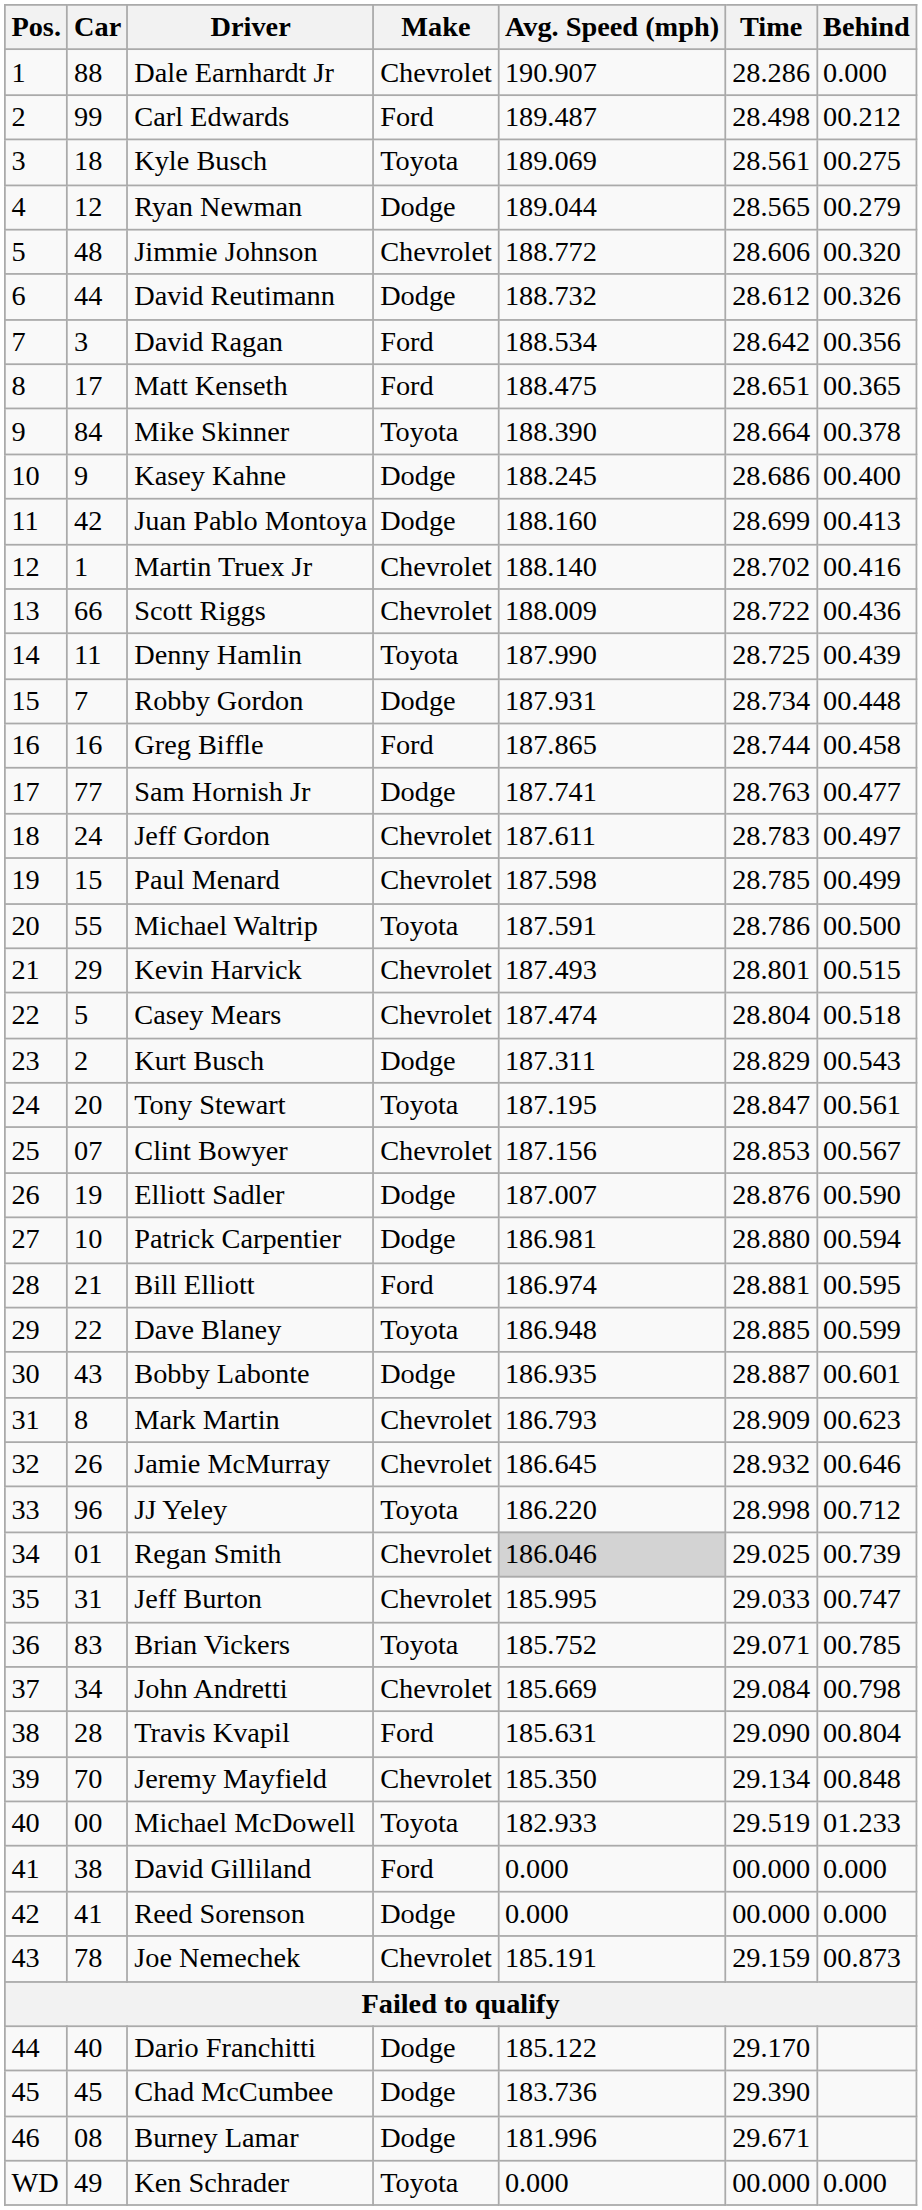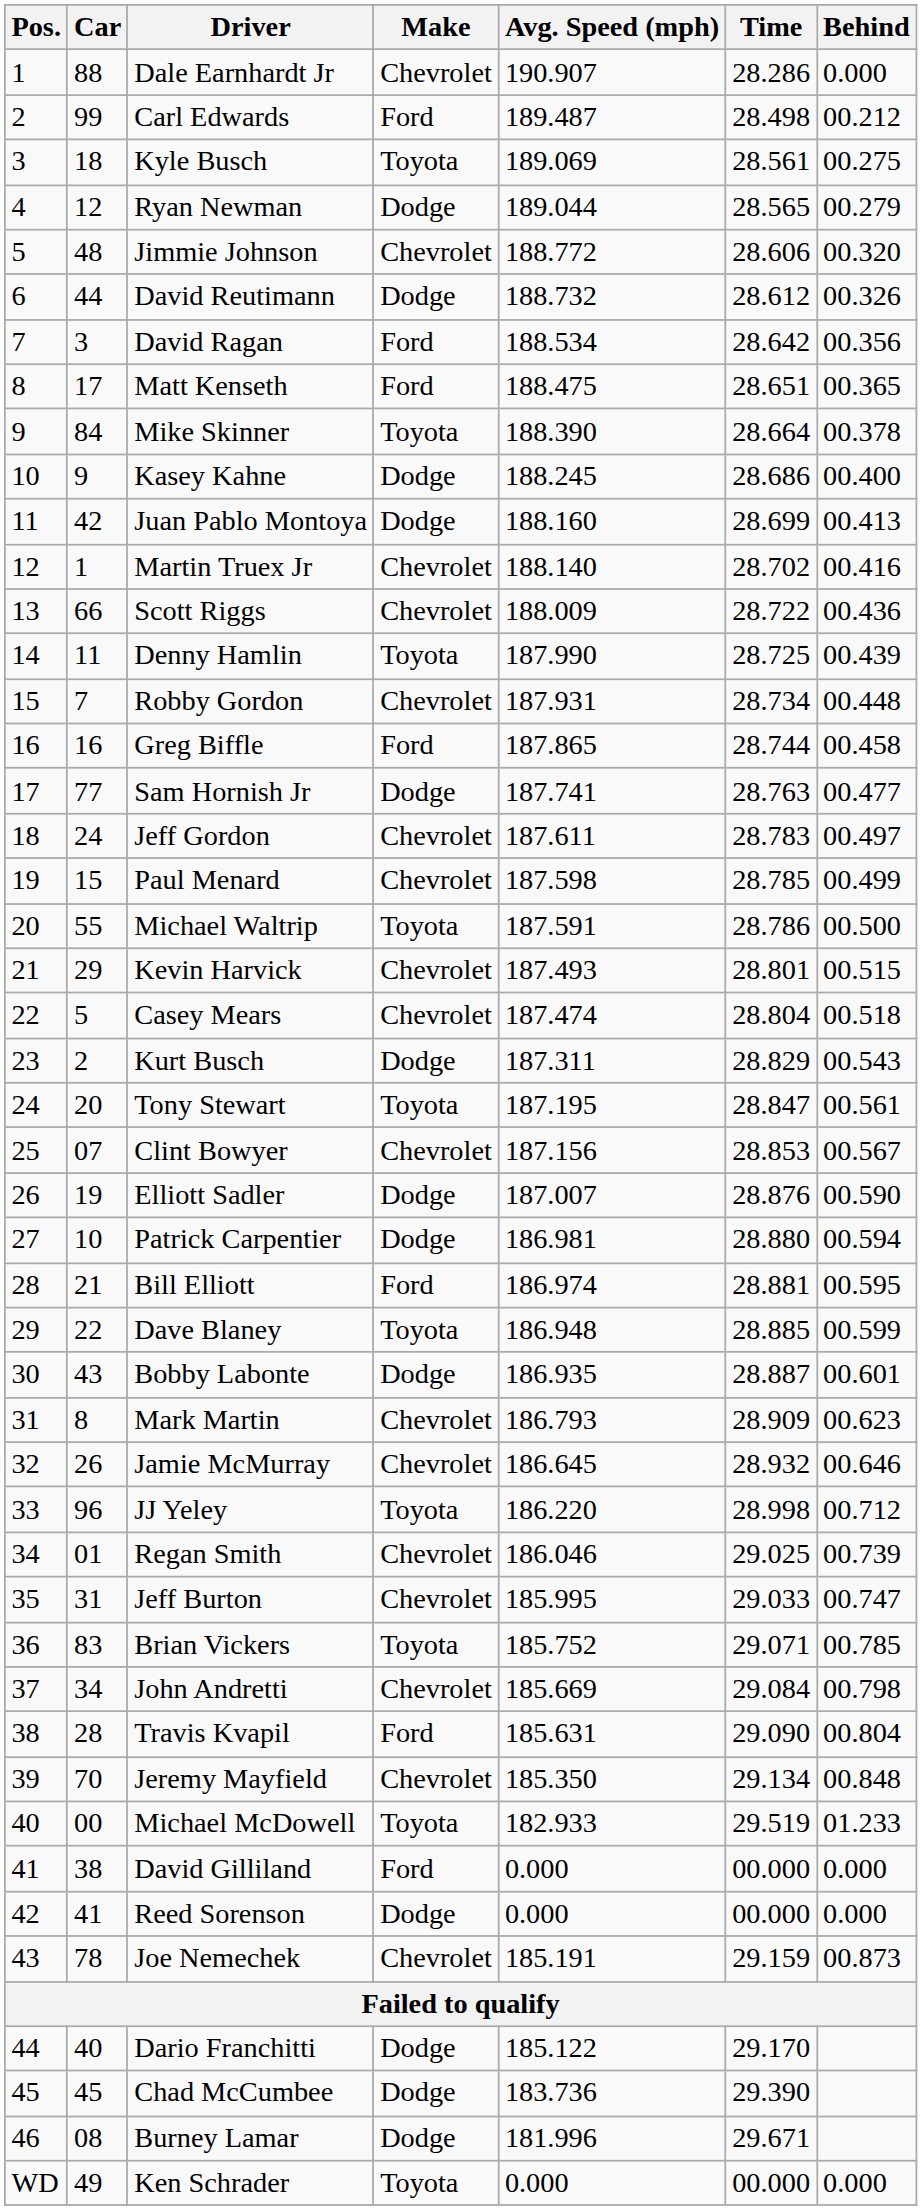Robby Gordon | Make: Dodge -> Chevrolet
Regan Smith | Avg. Speed (mph): lightgrey background -> no background
